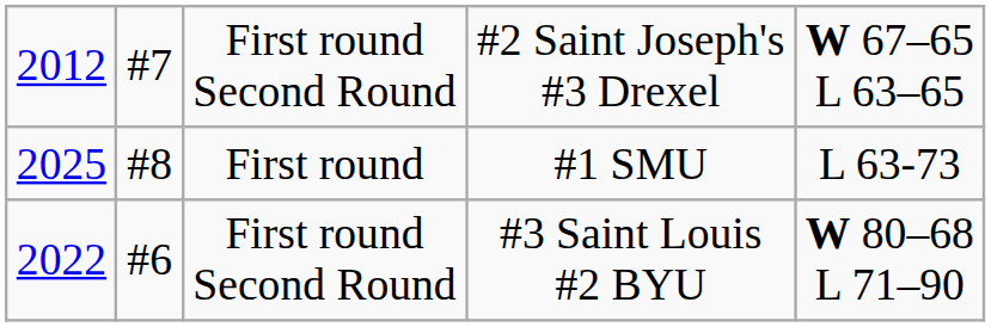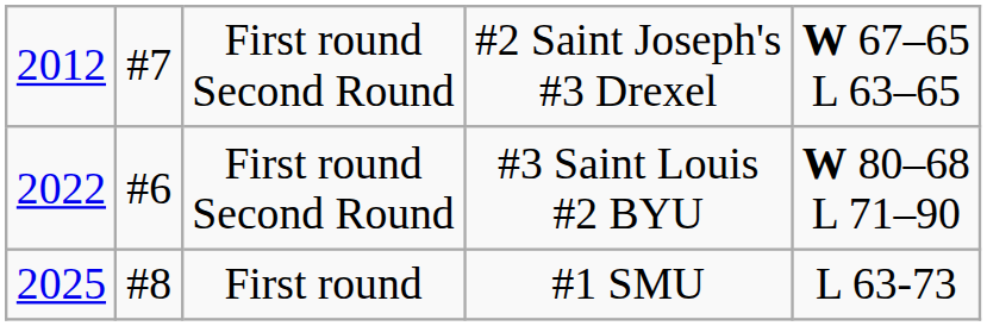rows swapped: First round Second Round / #3 Saint Louis #2 BYU <-> First round
